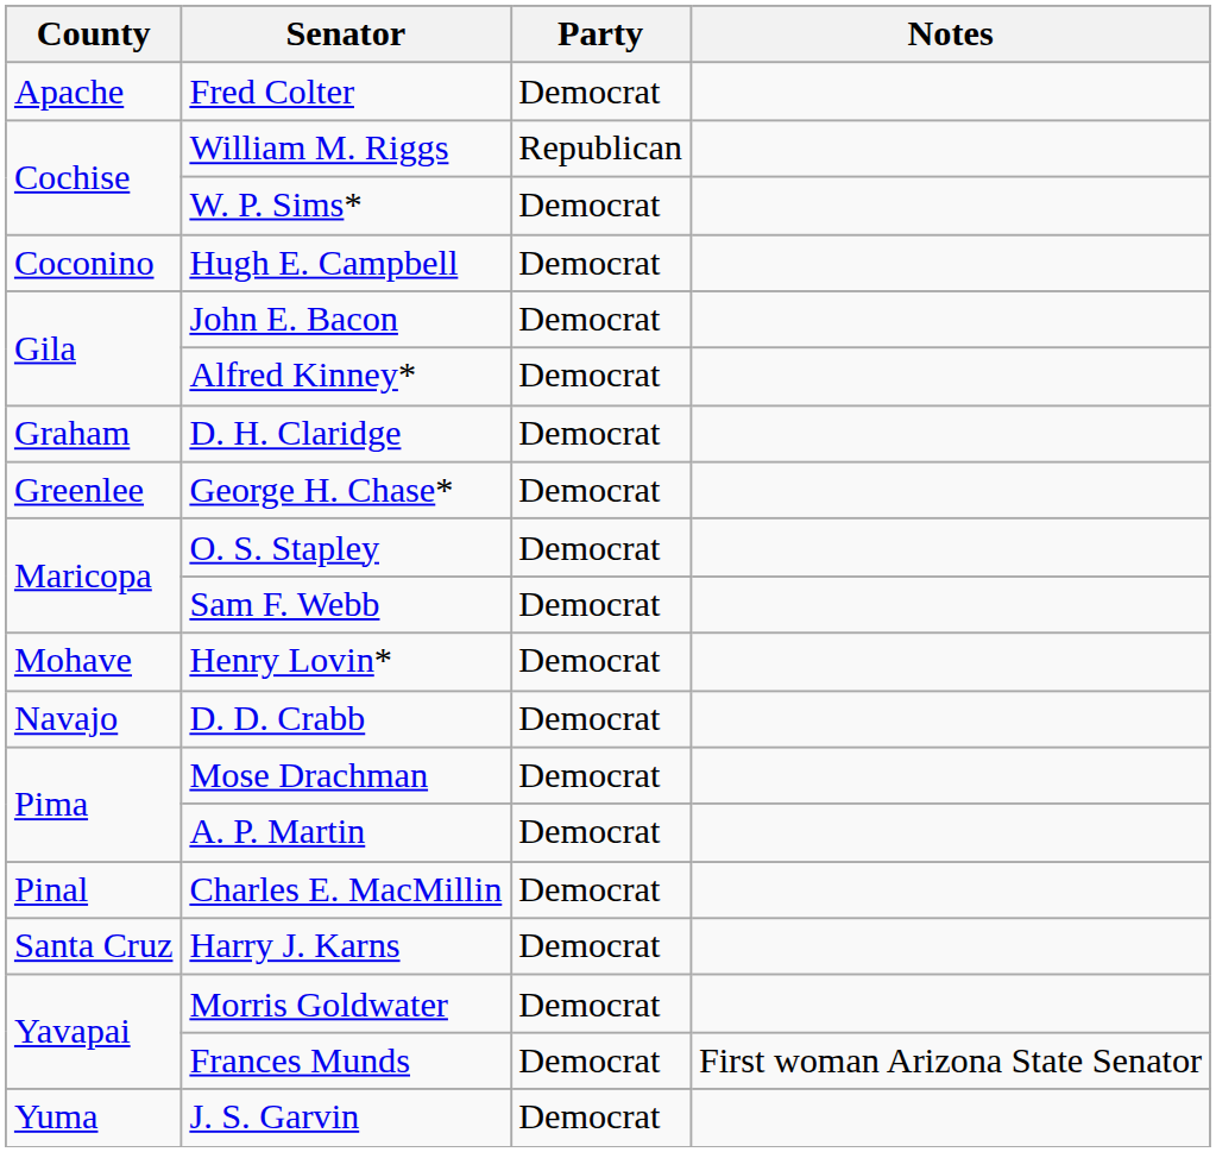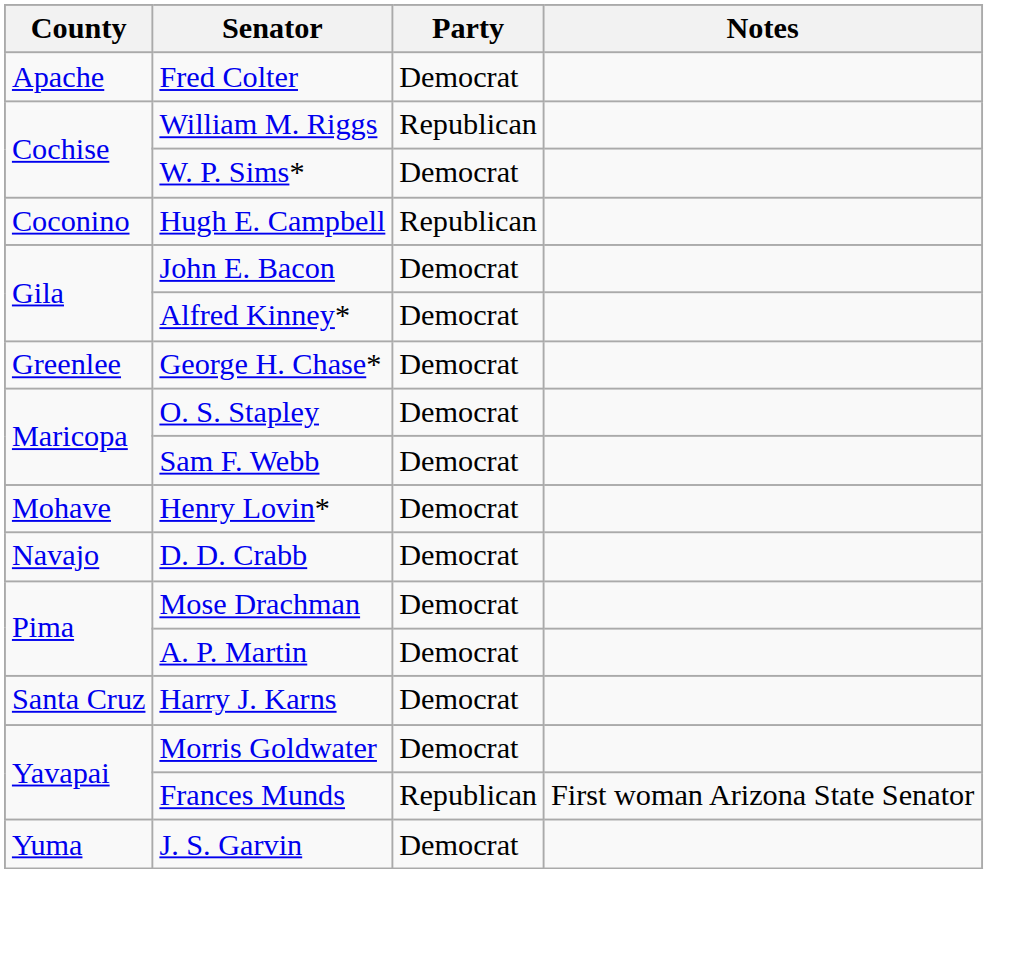Hugh E. Campbell | Party: Democrat -> Republican
- row: Graham | D. H. Claridge | Democrat
- row: Pinal | Charles E. MacMillin | Democrat
Frances Munds | Party: Democrat -> Republican
